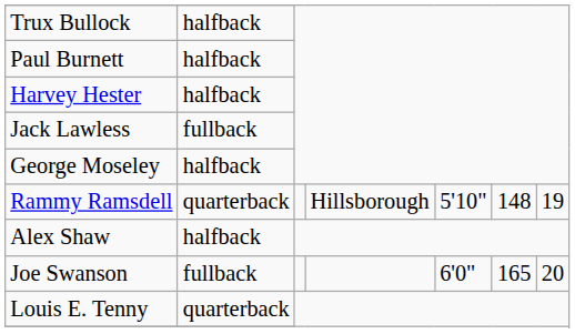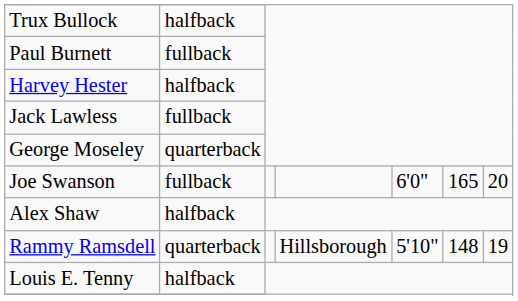Paul Burnett | column 2: halfback -> fullback
George Moseley | column 2: halfback -> quarterback
rows swapped: Rammy Ramsdell <-> Joe Swanson
Louis E. Tenny | column 2: quarterback -> halfback
